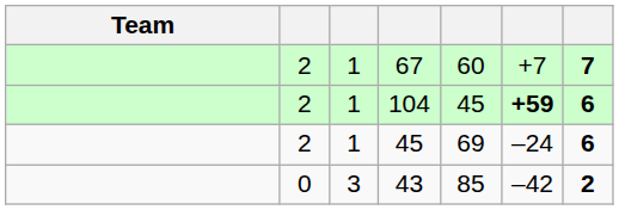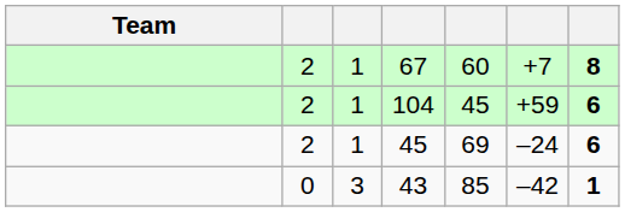67 | column 7: 7 -> 8
104 | column 6: bold -> normal
43 | column 7: 2 -> 1
